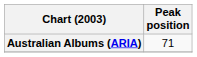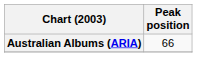Australian Albums (ARIA) | Peak position: 71 -> 66
